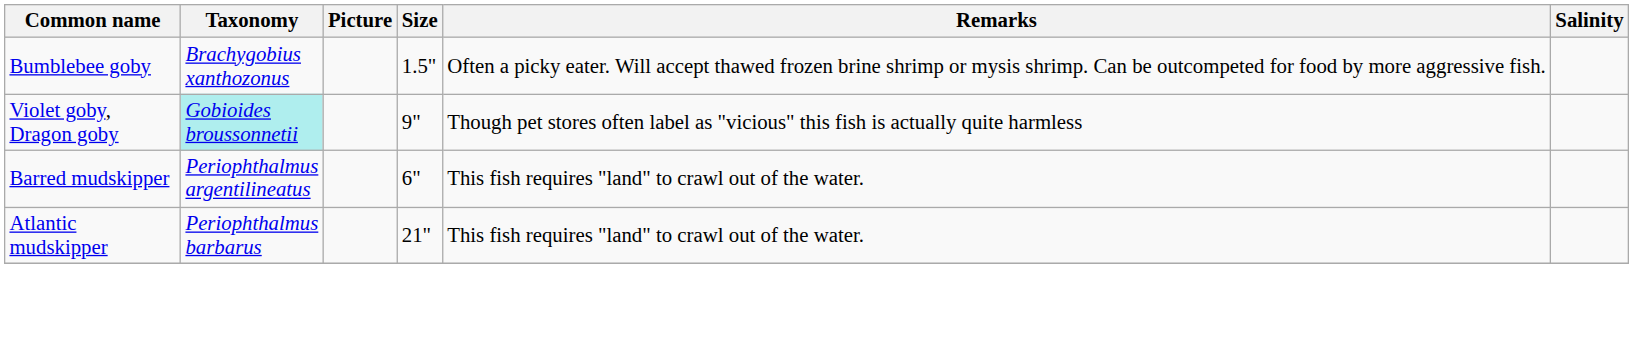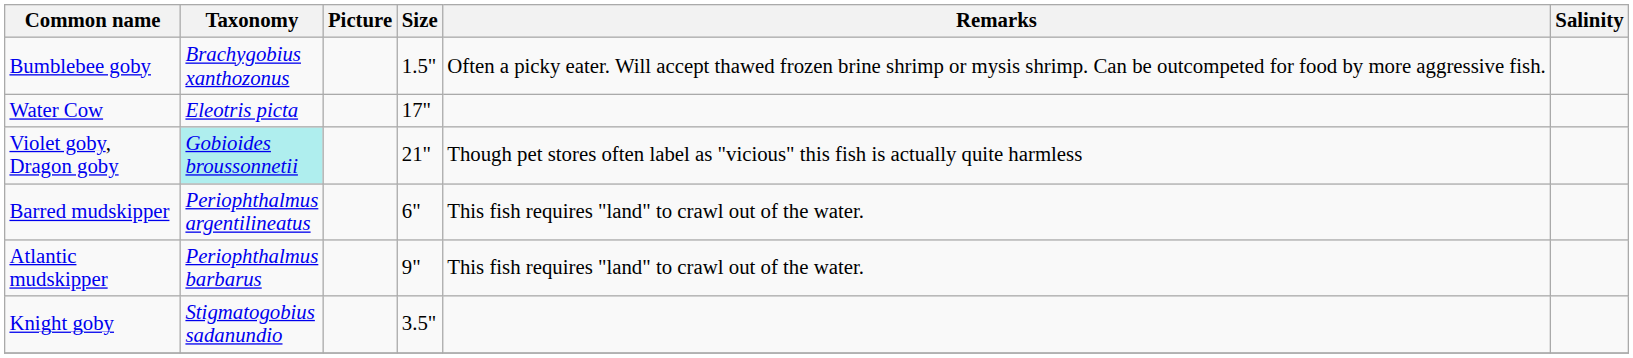+ row: Water Cow | Eleotris picta | 17"
Violet goby, Dragon goby | Size: 9" -> 21"
Atlantic mudskipper | Size: 21" -> 9"
+ row: Knight goby | Stigmatogobius sadanundio | 3.5"
